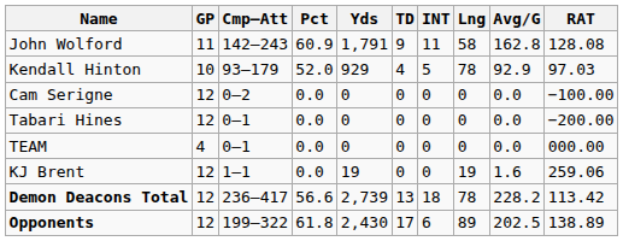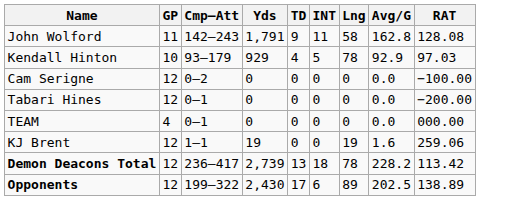- column: Pct | 60.9 | 52.0 | 0.0 | 0.0 | 0.0 | 0.0 | 56.6 | 61.8
